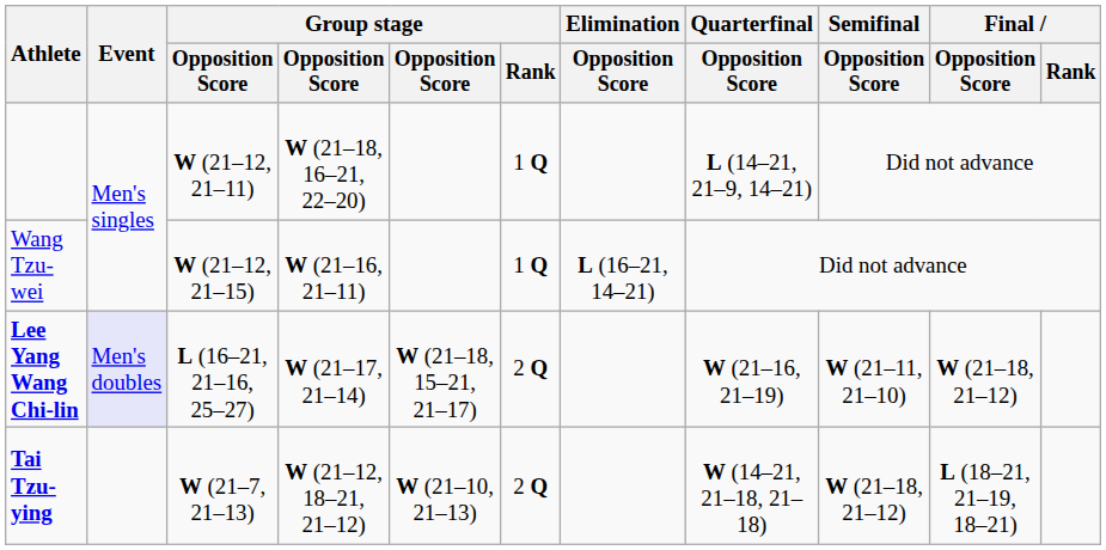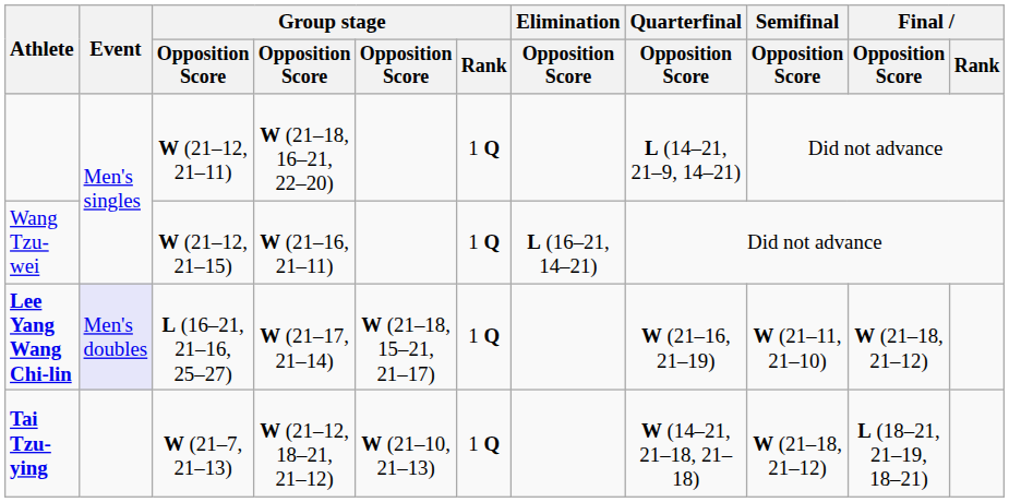Lee Yang Wang Chi-lin | Group stage / Rank: 2 Q -> 1 Q
Tai Tzu-ying | Group stage / Rank: 2 Q -> 1 Q
